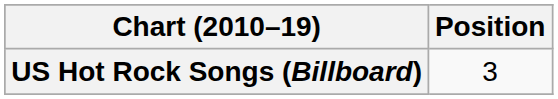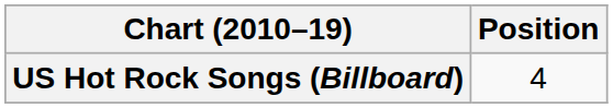US Hot Rock Songs (Billboard) | Position: 3 -> 4
